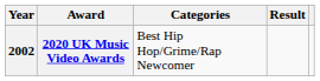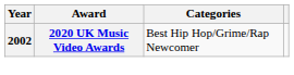- column: Result
